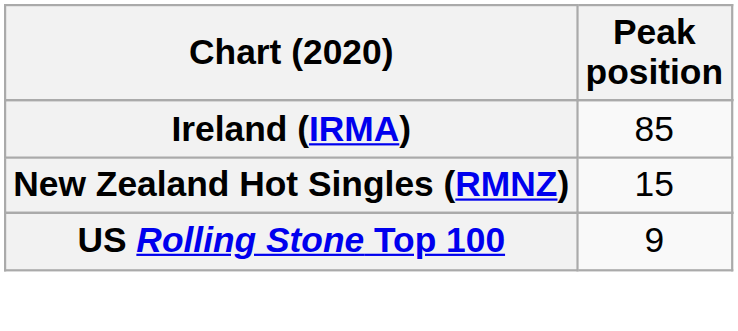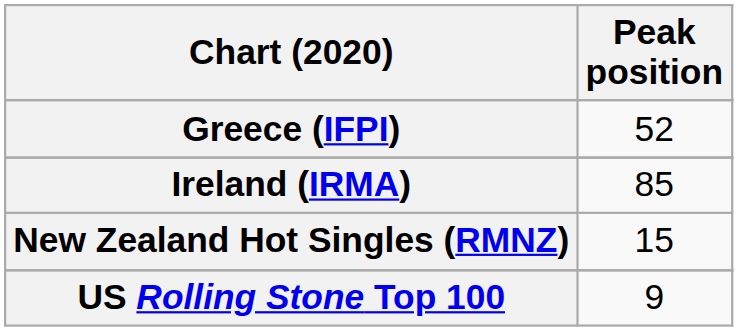+ row: Greece (IFPI) | 52
